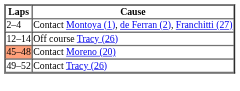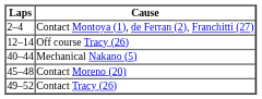+ row: 40–44 | Mechanical Nakano (5)
Contact Moreno (20) | Laps: lightsalmon background -> no background
